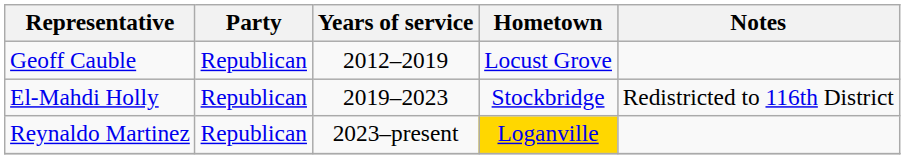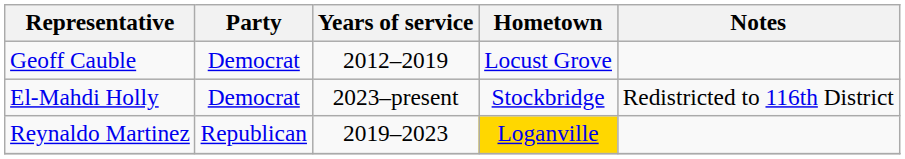Geoff Cauble | Party: Republican -> Democrat
El-Mahdi Holly | Party: Republican -> Democrat
El-Mahdi Holly | Years of service: 2019–2023 -> 2023–present
Reynaldo Martinez | Years of service: 2023–present -> 2019–2023
